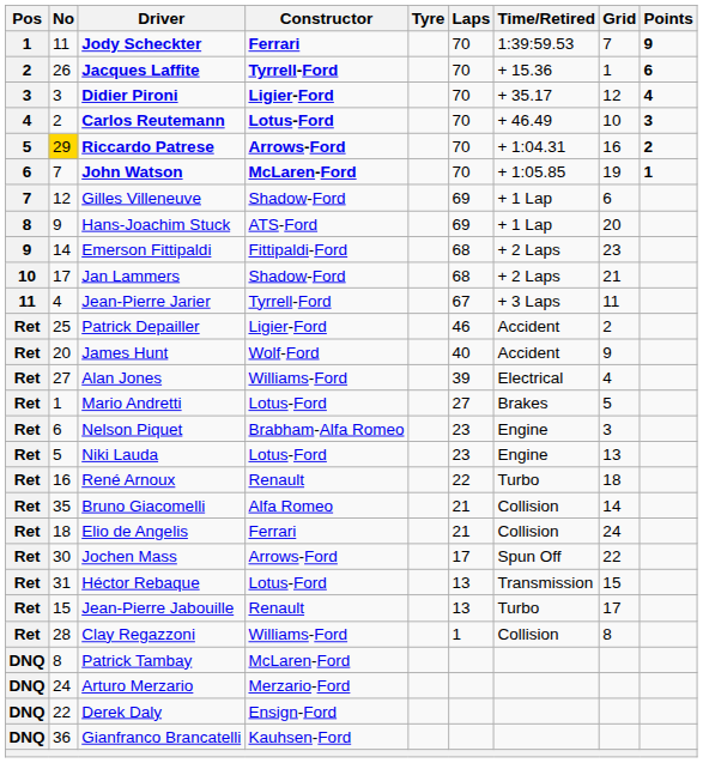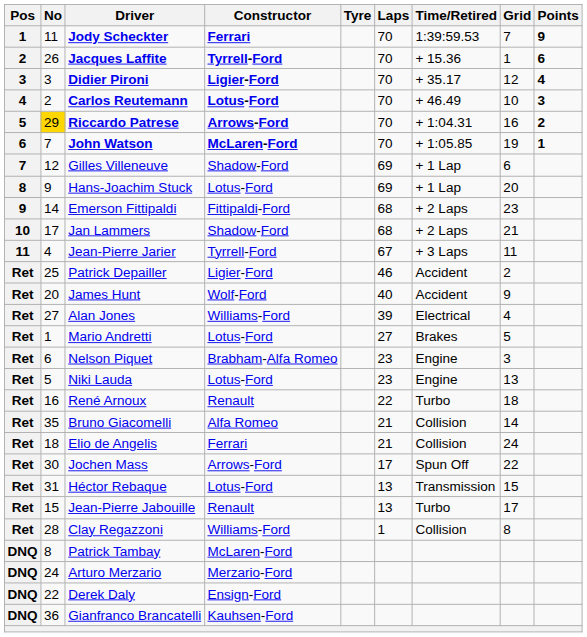Hans-Joachim Stuck | Constructor: ATS-Ford -> Lotus-Ford
